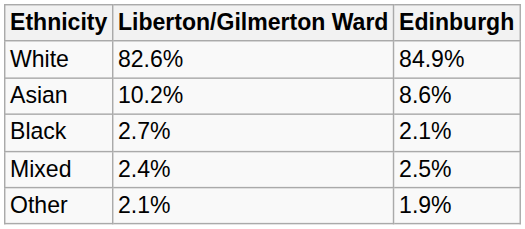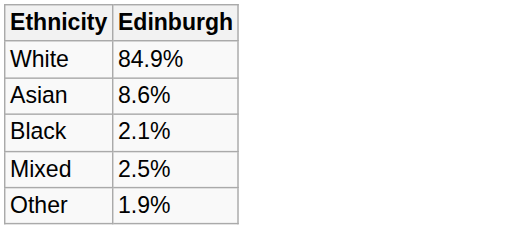- column: Liberton/Gilmerton Ward | 82.6% | 10.2% | 2.7% | 2.4% | 2.1%
